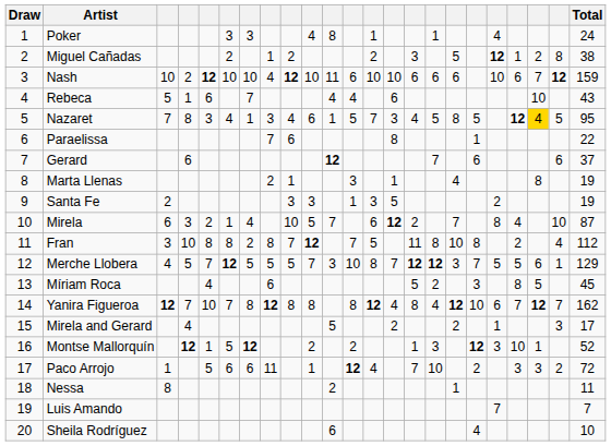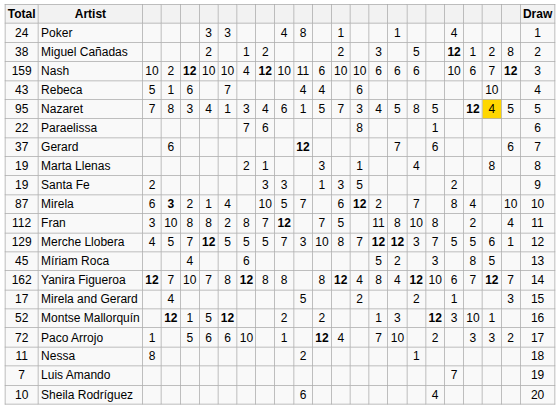columns swapped: Draw <-> Total
Mirela | column 4: normal -> bold
Paco Arrojo | column 8: 11 -> 10
